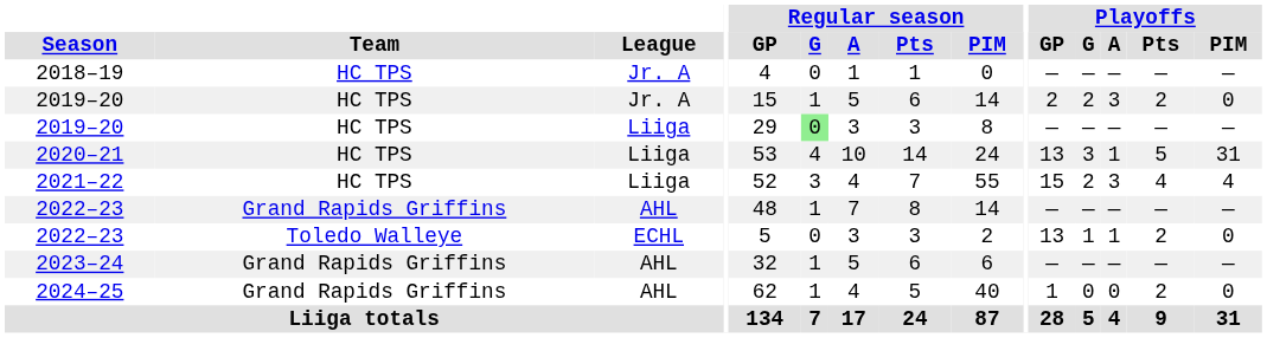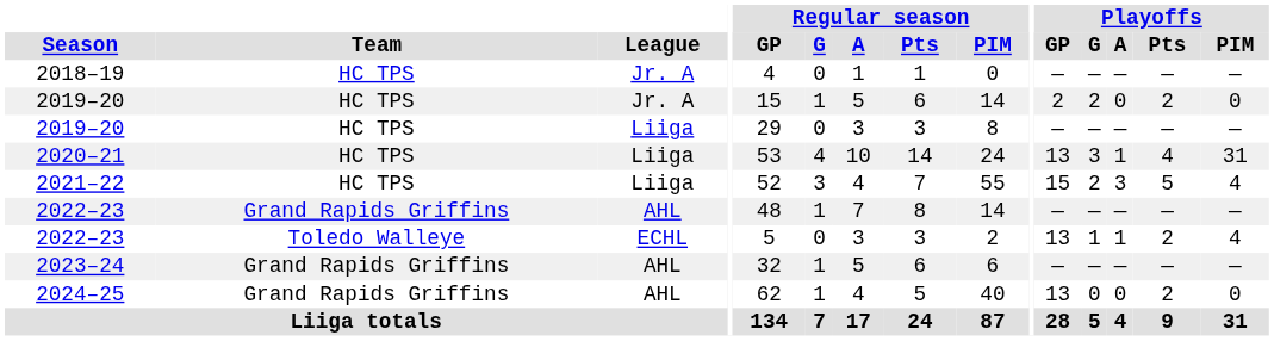2019–20 / Jr. A | Playoffs / A: 3 -> 0
2019–20 / Liiga | Regular season / G: lightgreen background -> no background
2020–21 | Playoffs / Pts: 5 -> 4
2021–22 | Playoffs / Pts: 4 -> 5
2022–23 / ECHL | Playoffs / PIM: 0 -> 4
2024–25 | Playoffs / GP: 1 -> 13
